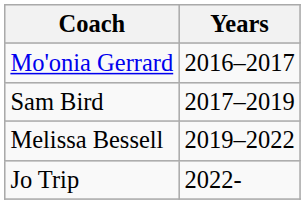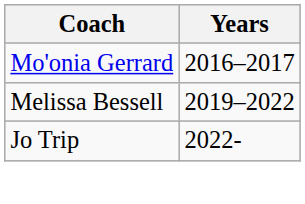- row: Sam Bird | 2017–2019
